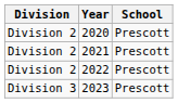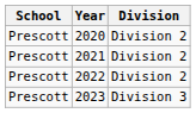columns swapped: School <-> Division
